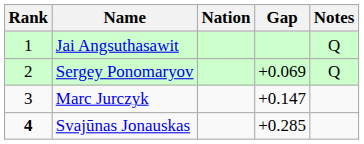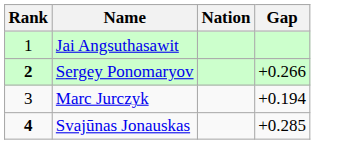- column: Notes | Q | Q
Sergey Ponomaryov | Rank: normal -> bold
Sergey Ponomaryov | Gap: +0.069 -> +0.266
Marc Jurczyk | Gap: +0.147 -> +0.194
